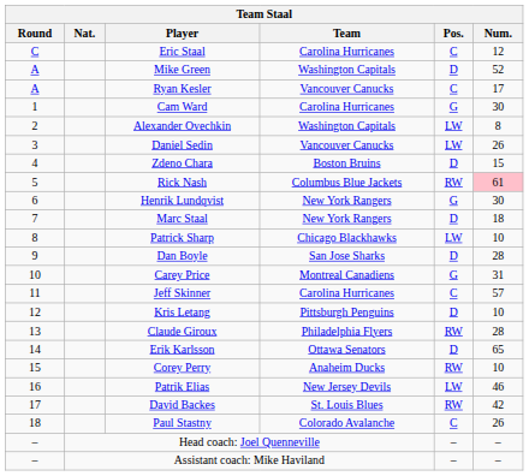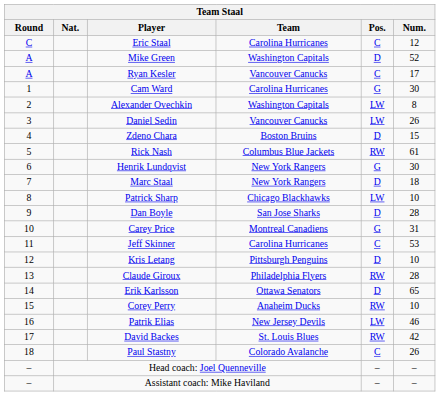Rick Nash | Num.: pink background -> no background
Jeff Skinner | Num.: 57 -> 53
